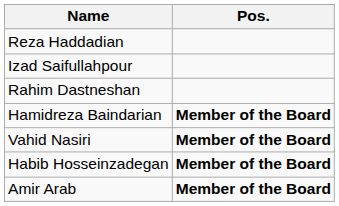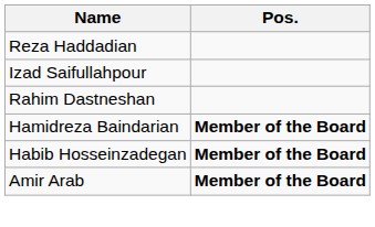- row: Vahid Nasiri | Member of the Board
